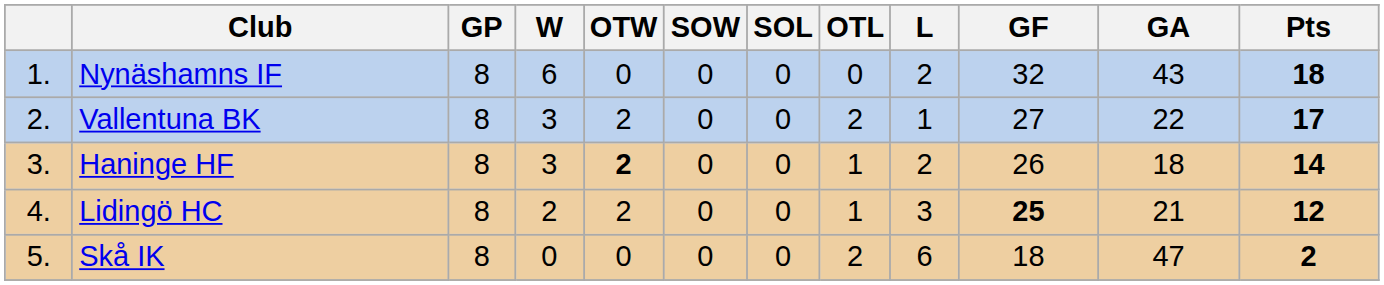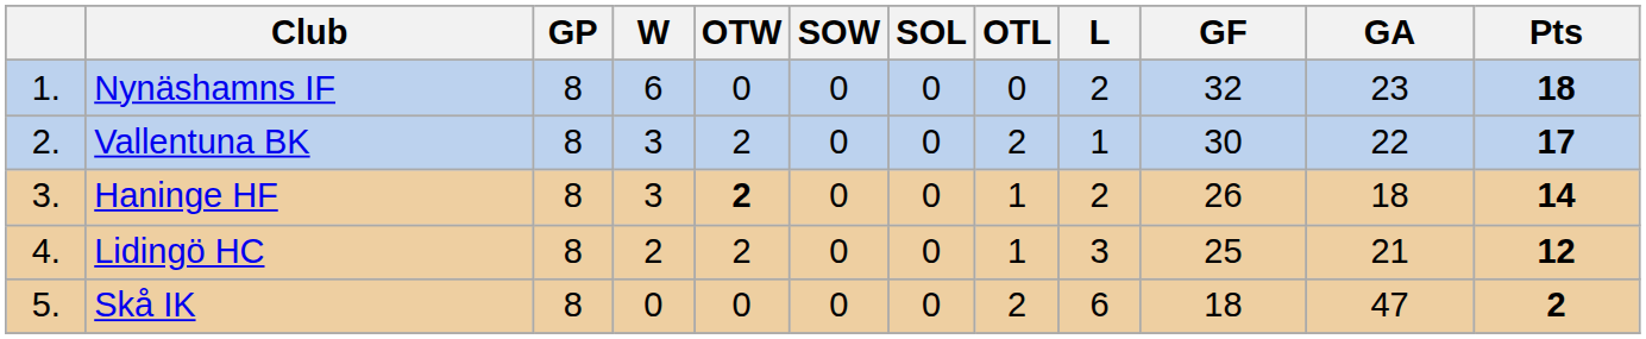Nynäshamns IF | GA: 43 -> 23
Vallentuna BK | GF: 27 -> 30
Lidingö HC | GF: bold -> normal
